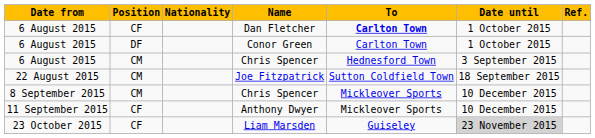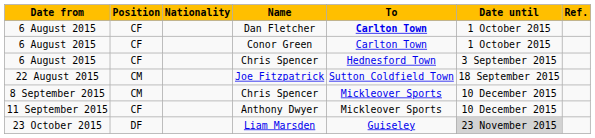Conor Green | Position: DF -> CF
6 August 2015 / Chris Spencer | Position: CM -> CF
Liam Marsden | Position: CF -> DF
